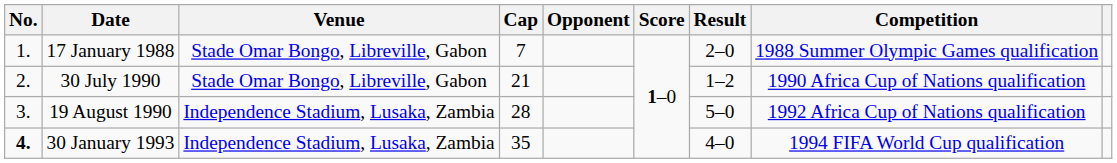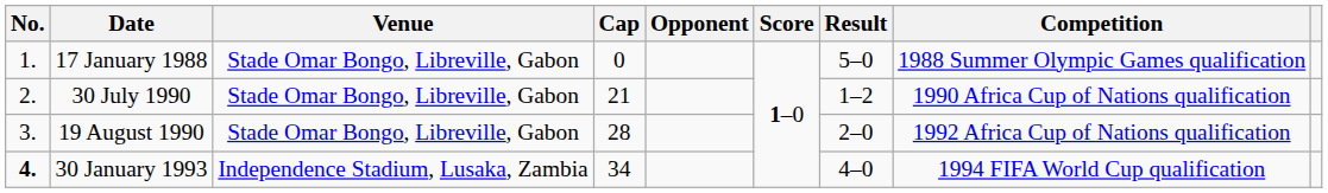17 January 1988 | Cap: 7 -> 0
17 January 1988 | Result: 2–0 -> 5–0
19 August 1990 | Venue: Independence Stadium, Lusaka, Zambia -> Stade Omar Bongo, Libreville, Gabon
19 August 1990 | Result: 5–0 -> 2–0
30 January 1993 | Cap: 35 -> 34
